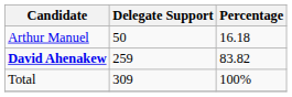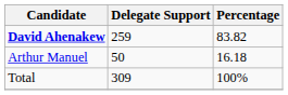rows swapped: David Ahenakew <-> Arthur Manuel
